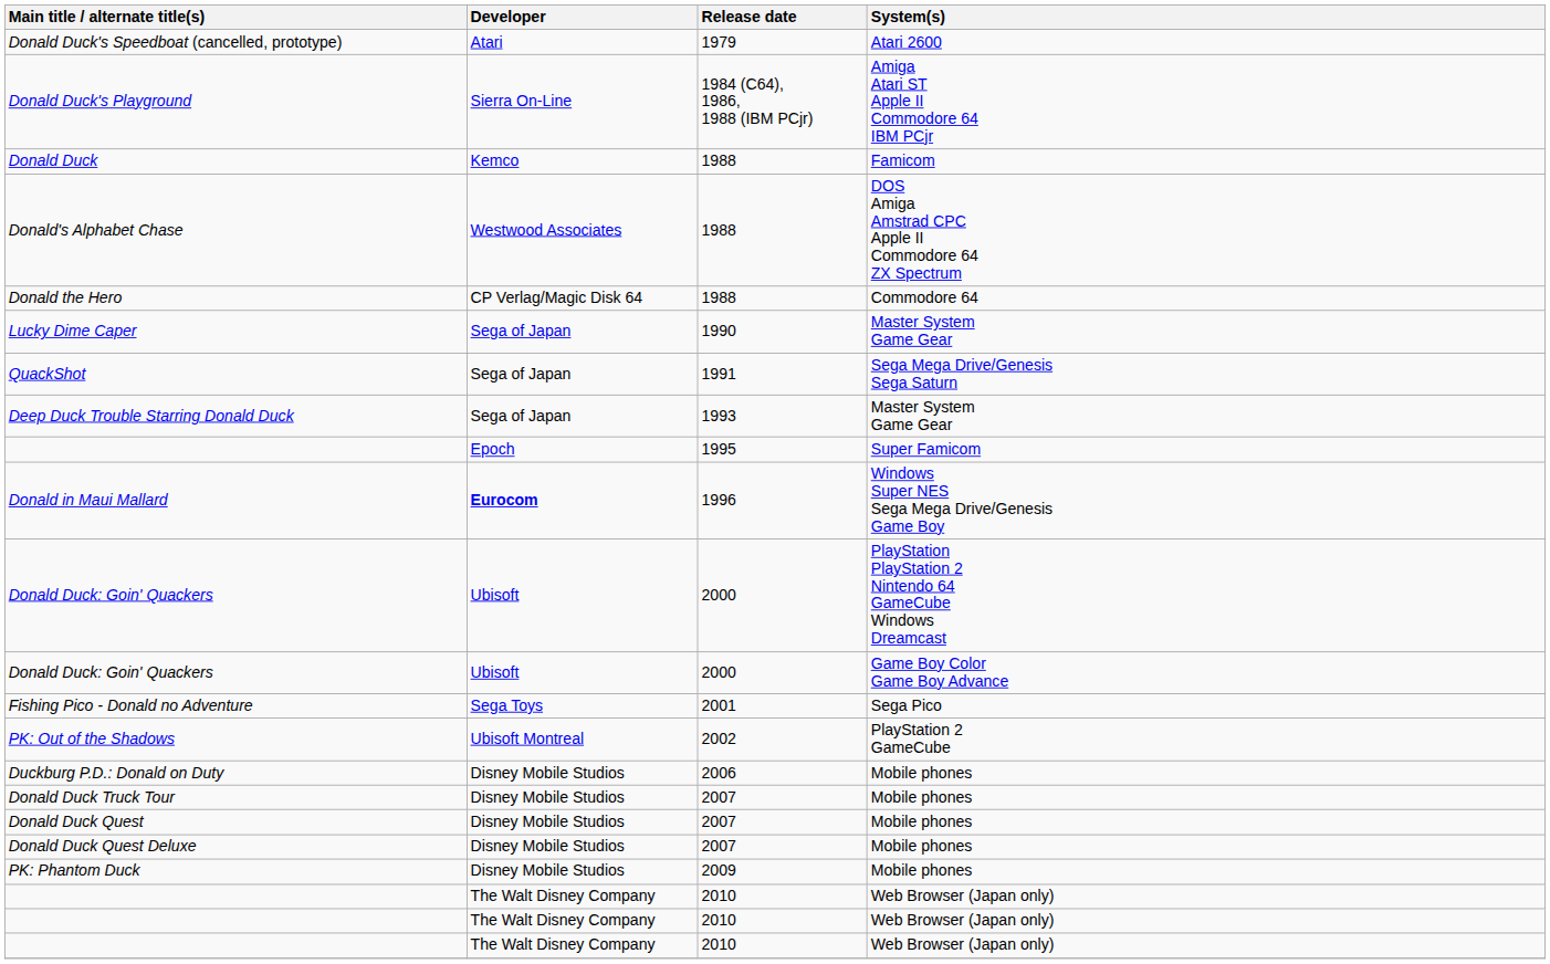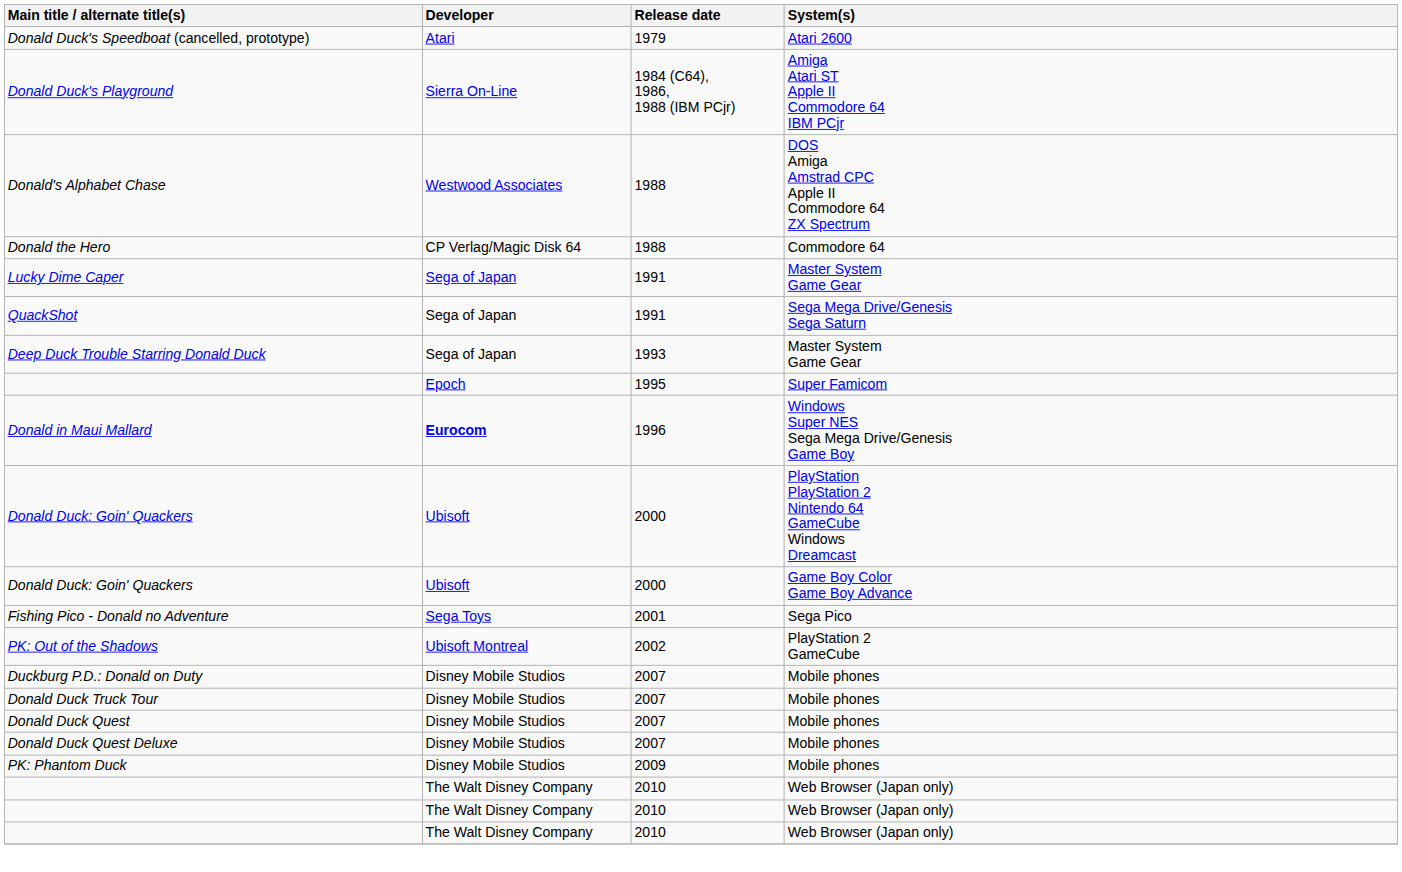- row: Donald Duck | Kemco | 1988 | Famicom
Lucky Dime Caper | Release date: 1990 -> 1991
Duckburg P.D.: Donald on Duty | Release date: 2006 -> 2007
